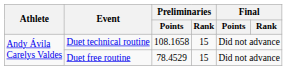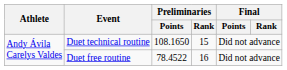Duet technical routine | Preliminaries / Points: 108.1658 -> 108.1650
Duet free routine | Preliminaries / Points: 78.4529 -> 78.4522
Duet free routine | Preliminaries / Rank: 15 -> 16
